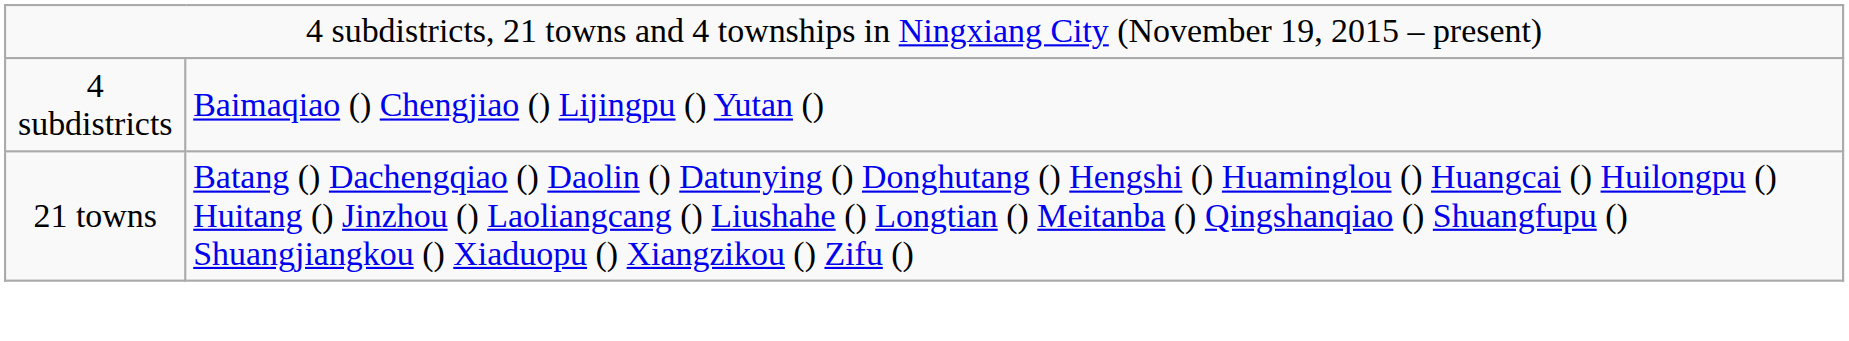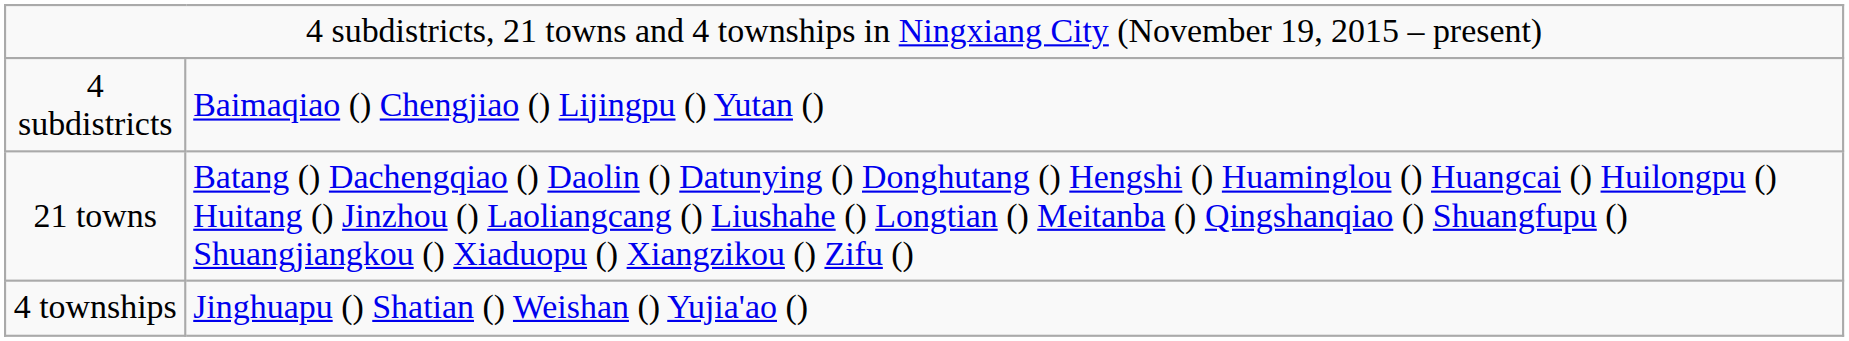+ row: 4 townships | Jinghuapu () Shatian () Weishan () Yujia'ao ()
